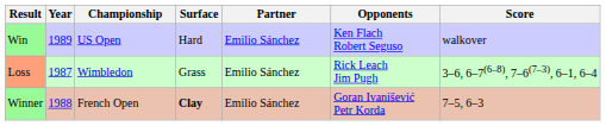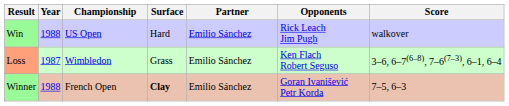Win | Year: 1989 -> 1988
Win | Opponents: Ken Flach Robert Seguso -> Rick Leach Jim Pugh
Loss | Opponents: Rick Leach Jim Pugh -> Ken Flach Robert Seguso
